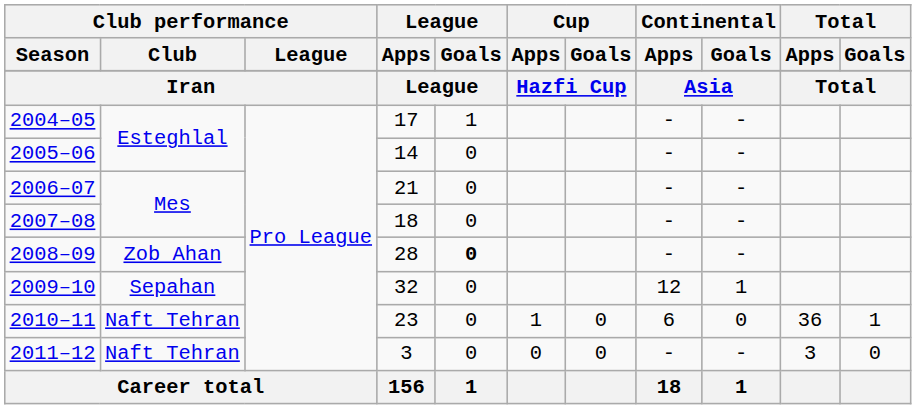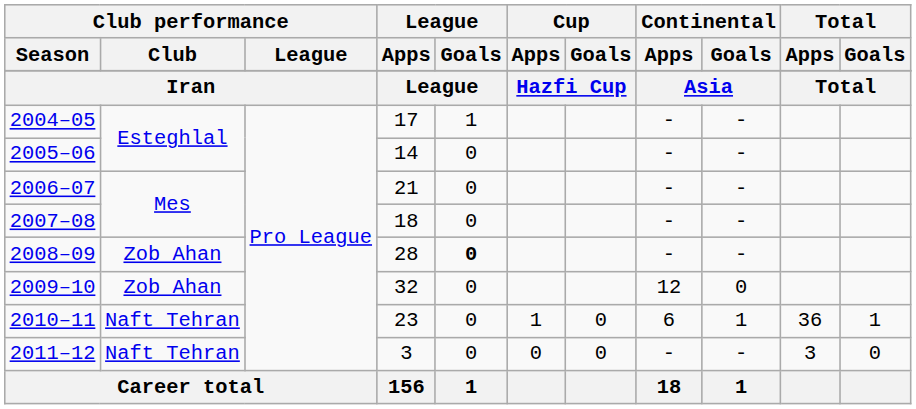2009–10 | Club performance / Club: Sepahan -> Zob Ahan
2009–10 | Continental / Goals: 1 -> 0
2010–11 | Continental / Goals: 0 -> 1
